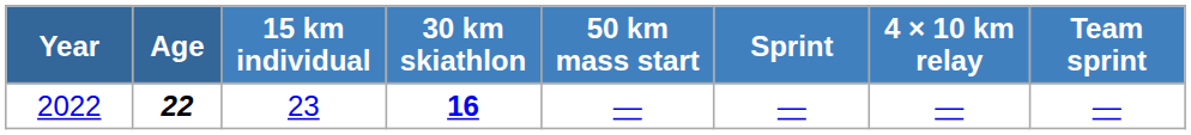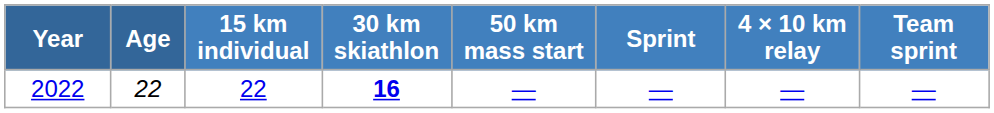2022 | Age: bold -> normal
2022 | 15 km individual: 23 -> 22
